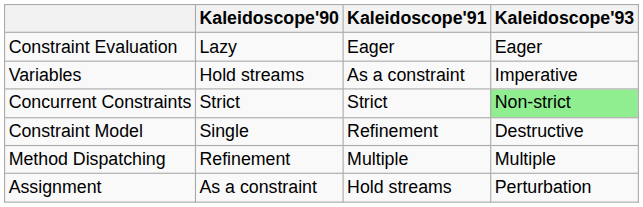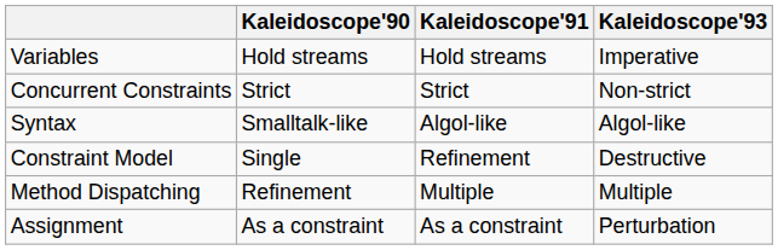- row: Constraint Evaluation | Lazy | Eager | Eager
Variables | Kaleidoscope'91: As a constraint -> Hold streams
Concurrent Constraints | Kaleidoscope'93: lightgreen background -> no background
+ row: Syntax | Smalltalk-like | Algol-like | Algol-like
Assignment | Kaleidoscope'91: Hold streams -> As a constraint
